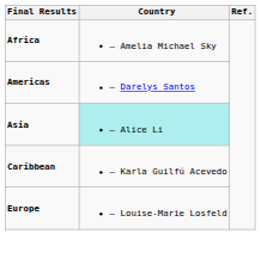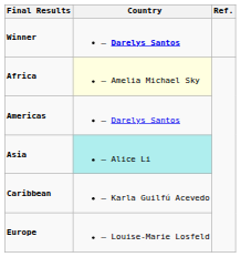+ row: Winner | – Darelys Santos
Africa | Country: no background -> lightyellow background
